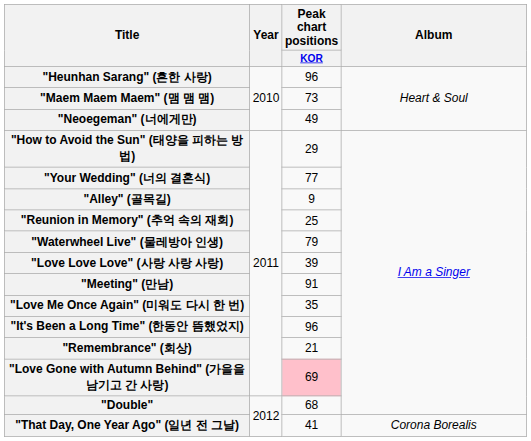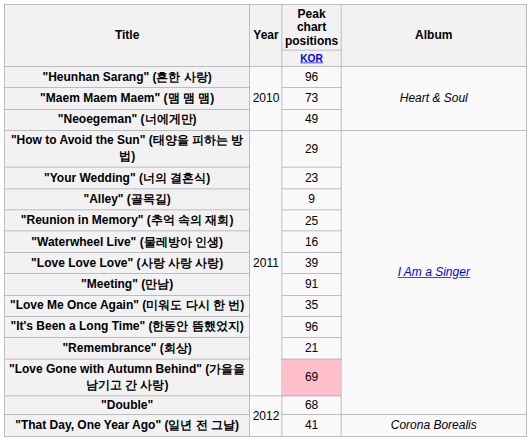"Your Wedding" (너의 결혼식) | Peak chart positions / KOR: 77 -> 23
"Waterwheel Live" (물레방아 인생) | Peak chart positions / KOR: 79 -> 16
